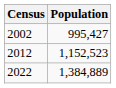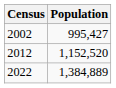2012 | Population: 1,152,523 -> 1,152,520
